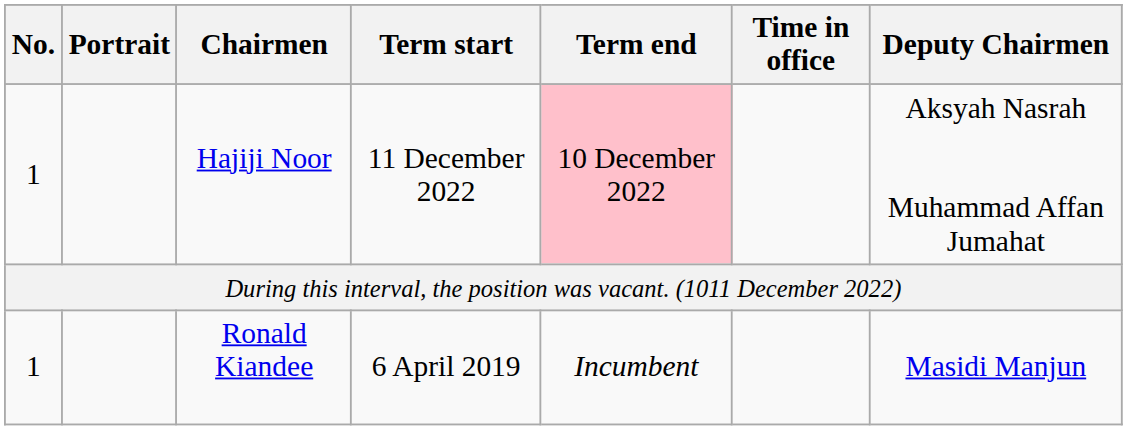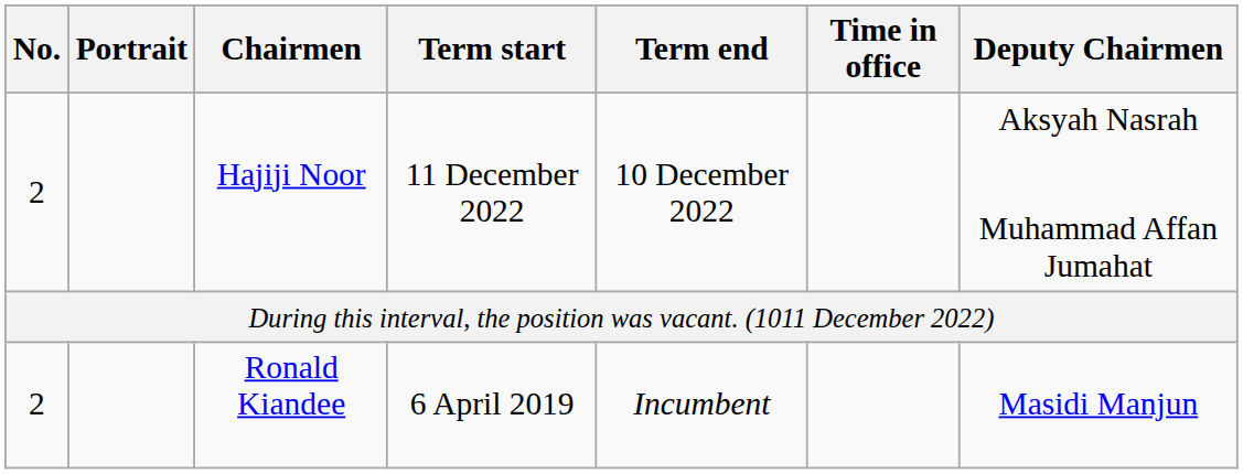Hajiji Noor | No.: 1 -> 2
Hajiji Noor | Term end: pink background -> no background
Ronald Kiandee | No.: 1 -> 2
